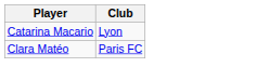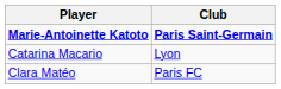+ row: Marie-Antoinette Katoto | Paris Saint-Germain
